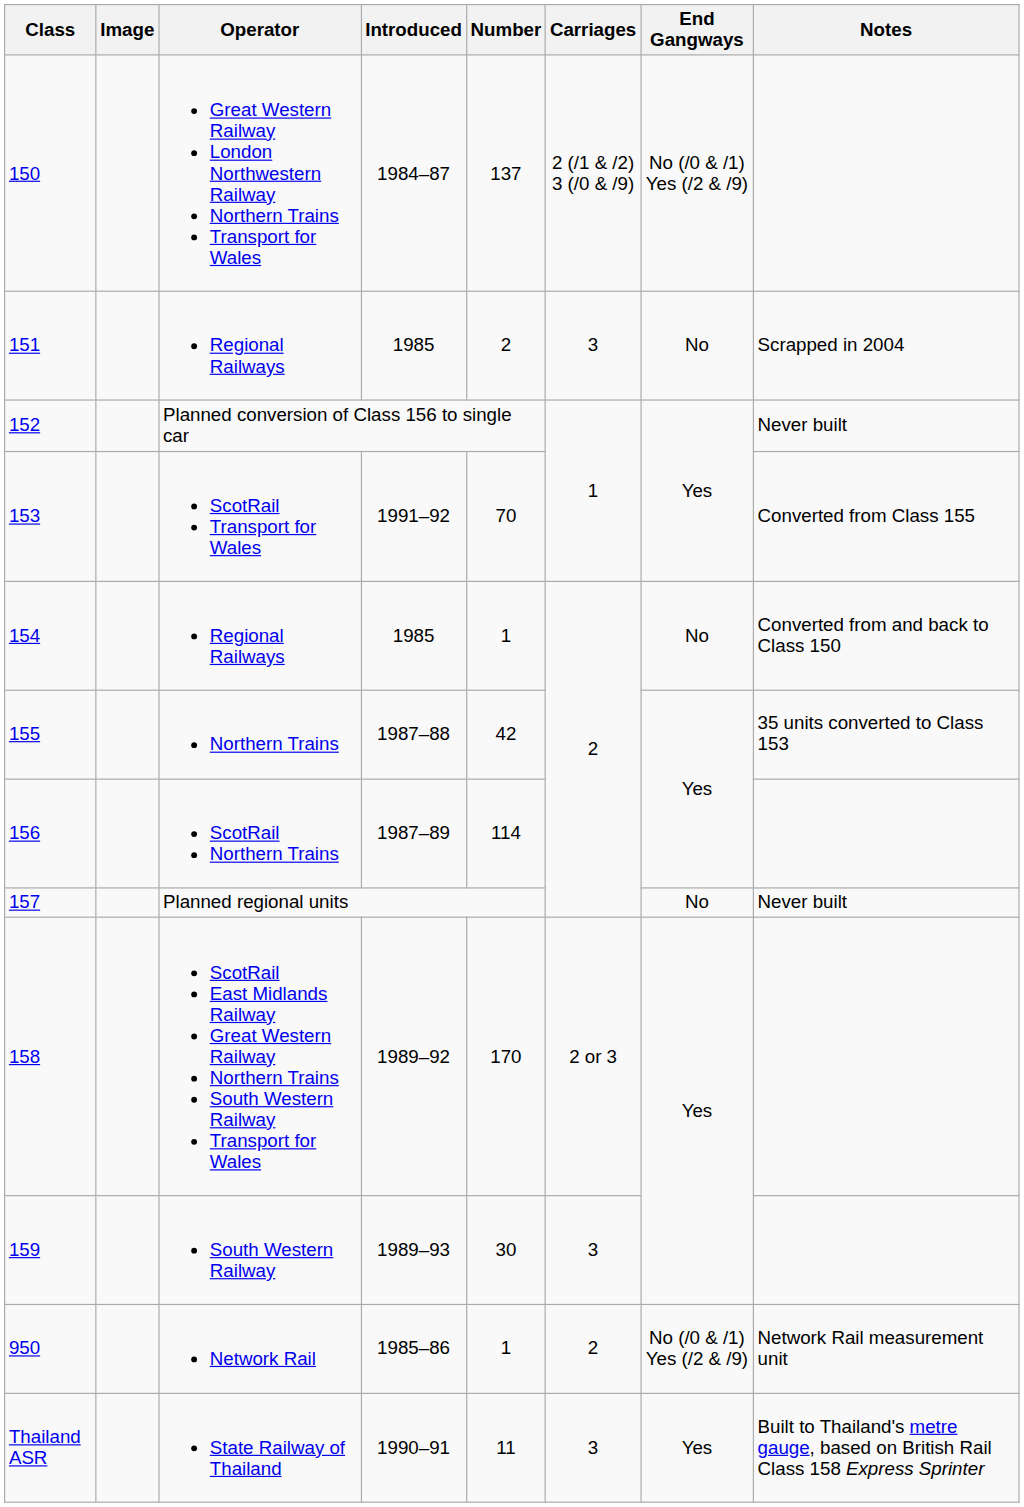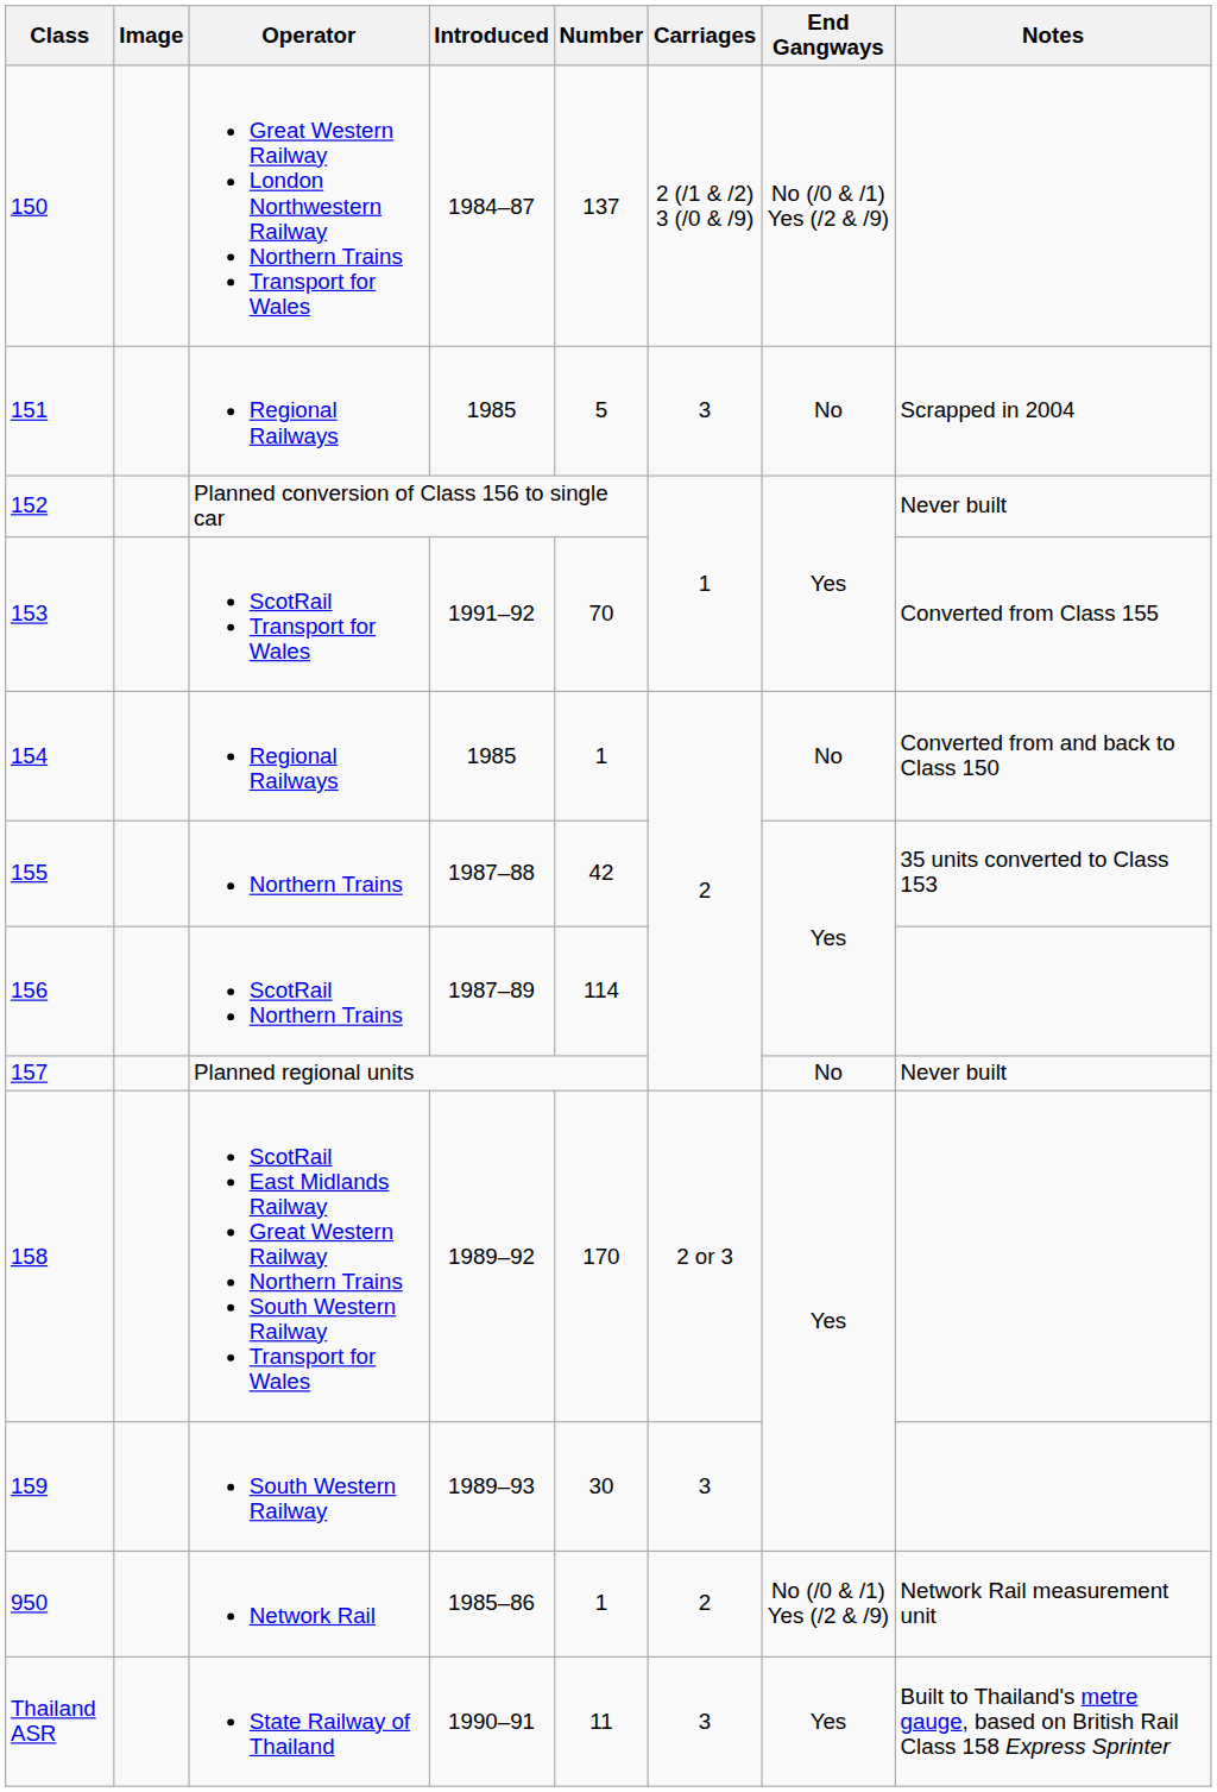151 / Regional Railways | Number: 2 -> 5
